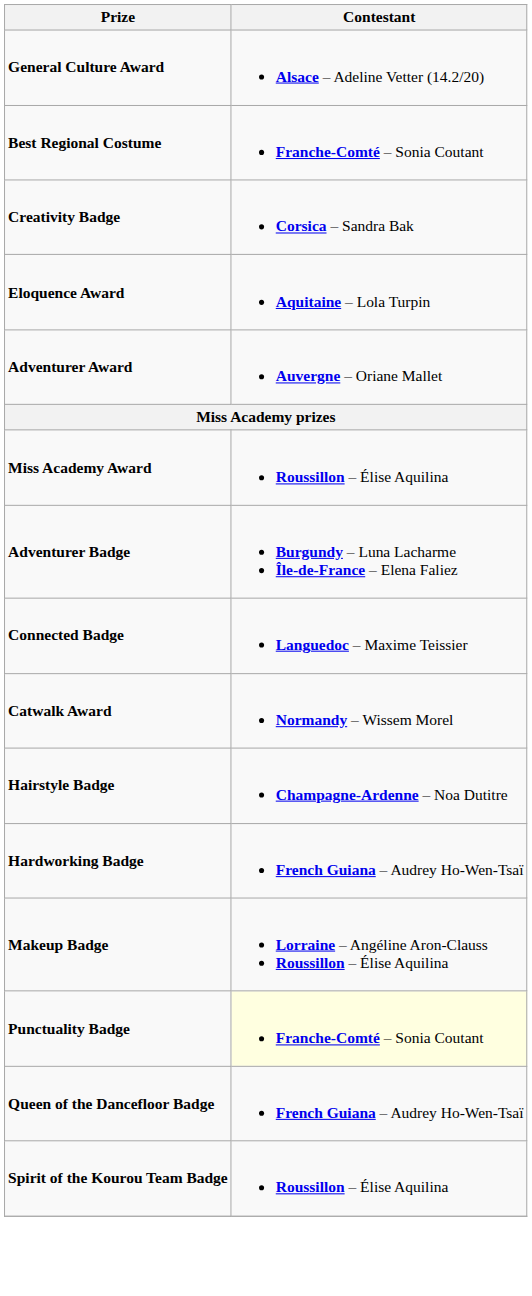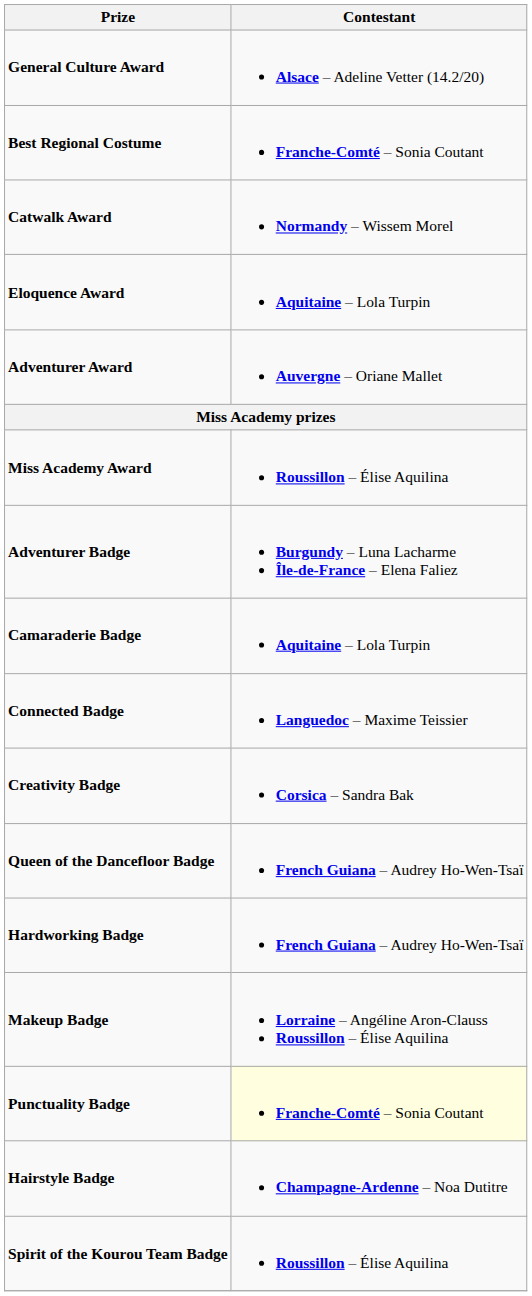rows swapped: Catwalk Award <-> Creativity Badge
+ row: Camaraderie Badge | Aquitaine – Lola Turpin
rows swapped: Hairstyle Badge <-> Queen of the Dancefloor Badge
